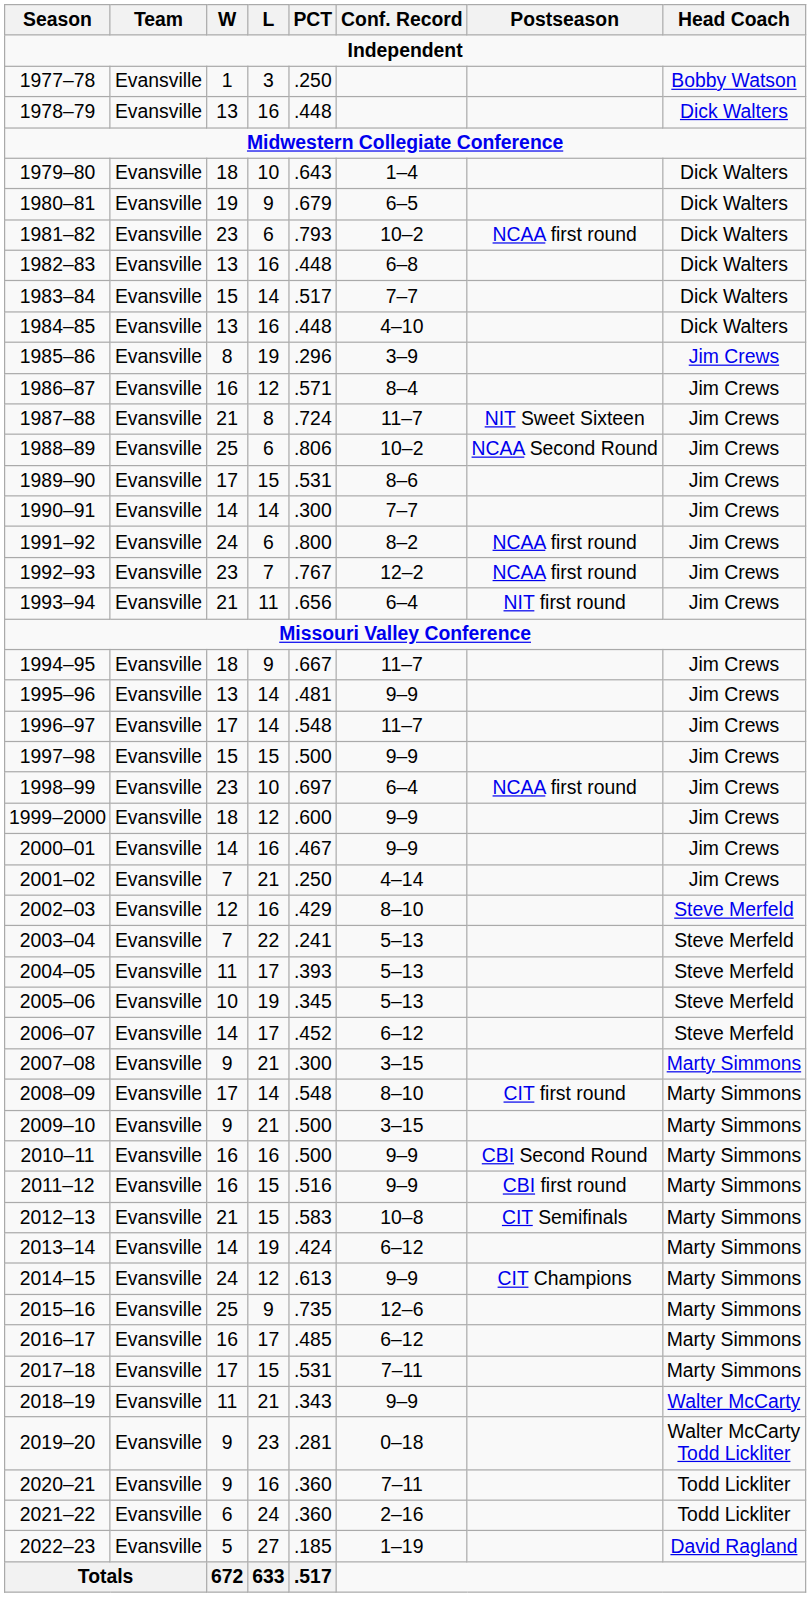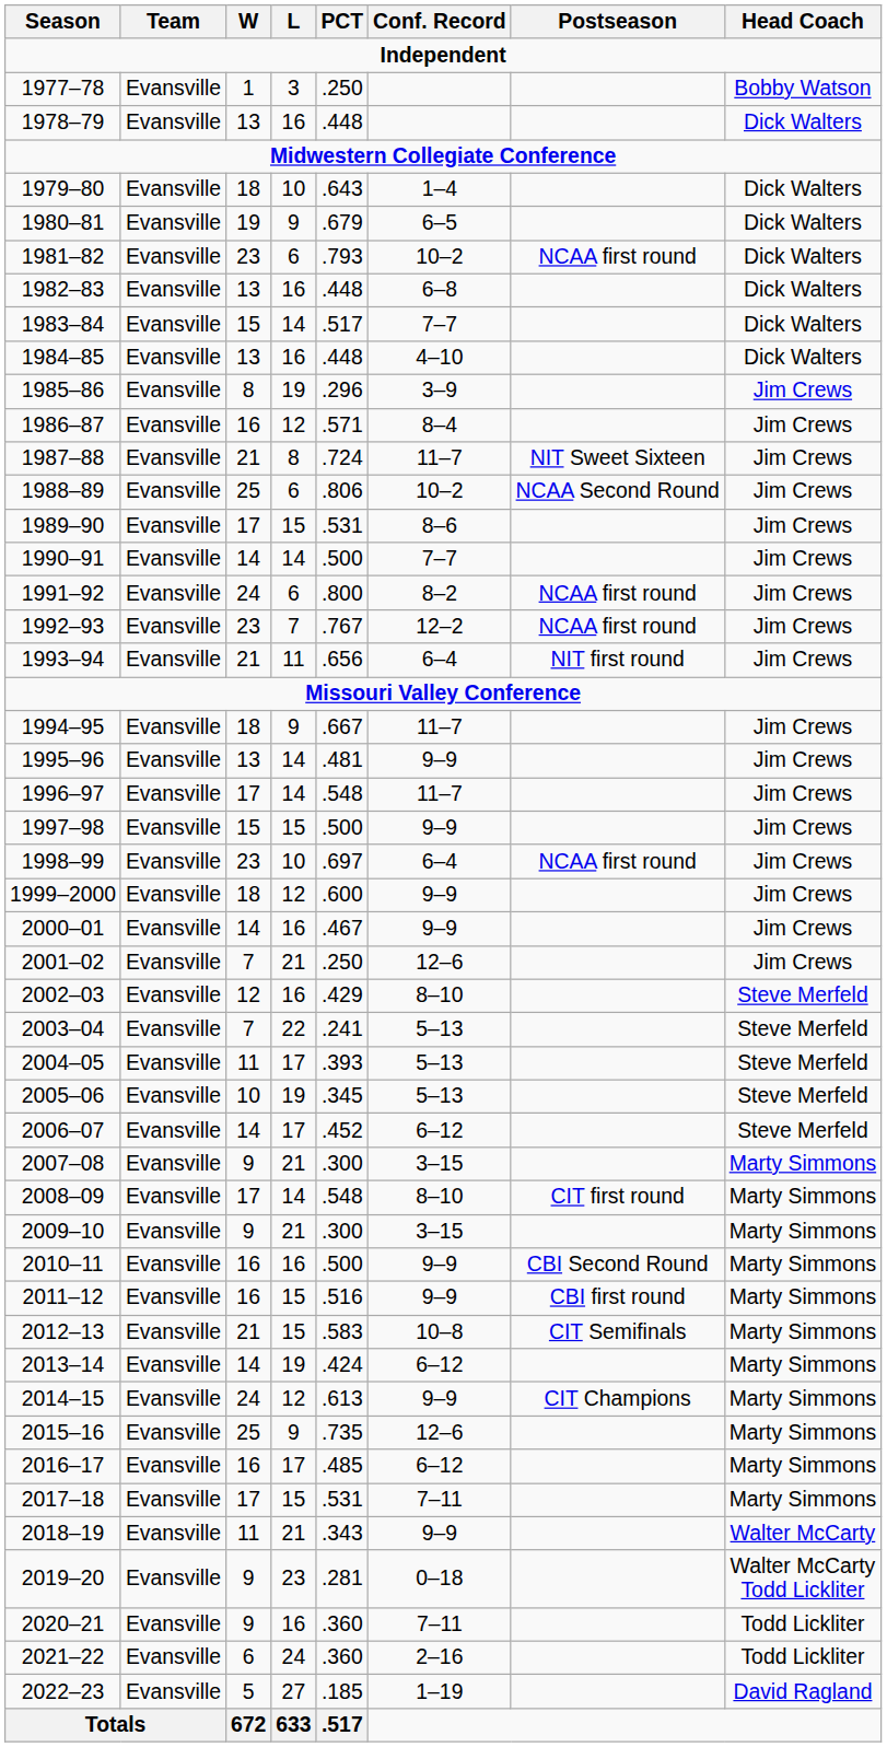1990–91 | PCT: .300 -> .500
2001–02 | Conf. Record: 4–14 -> 12–6
2009–10 | PCT: .500 -> .300
